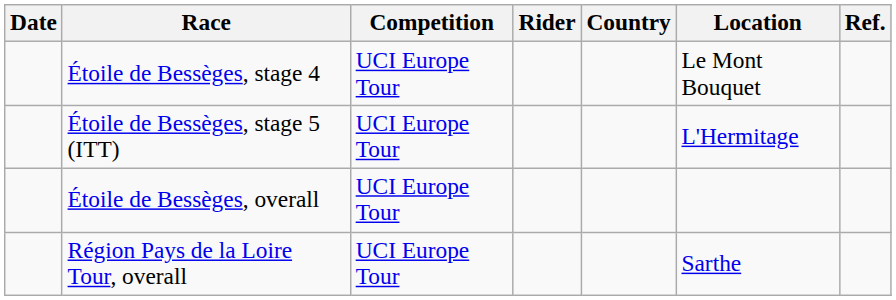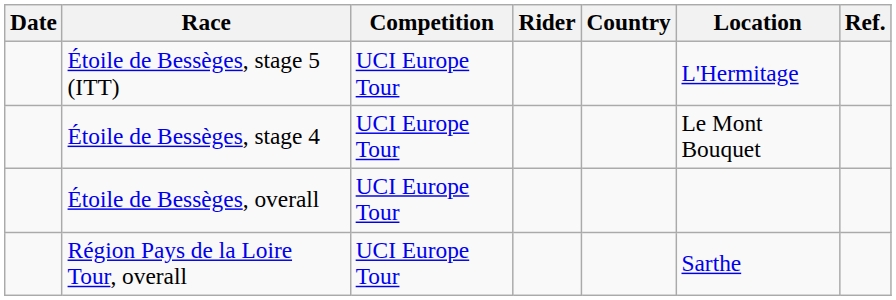rows swapped: Étoile de Bessèges, stage 4 <-> Étoile de Bessèges, stage 5 (ITT)
